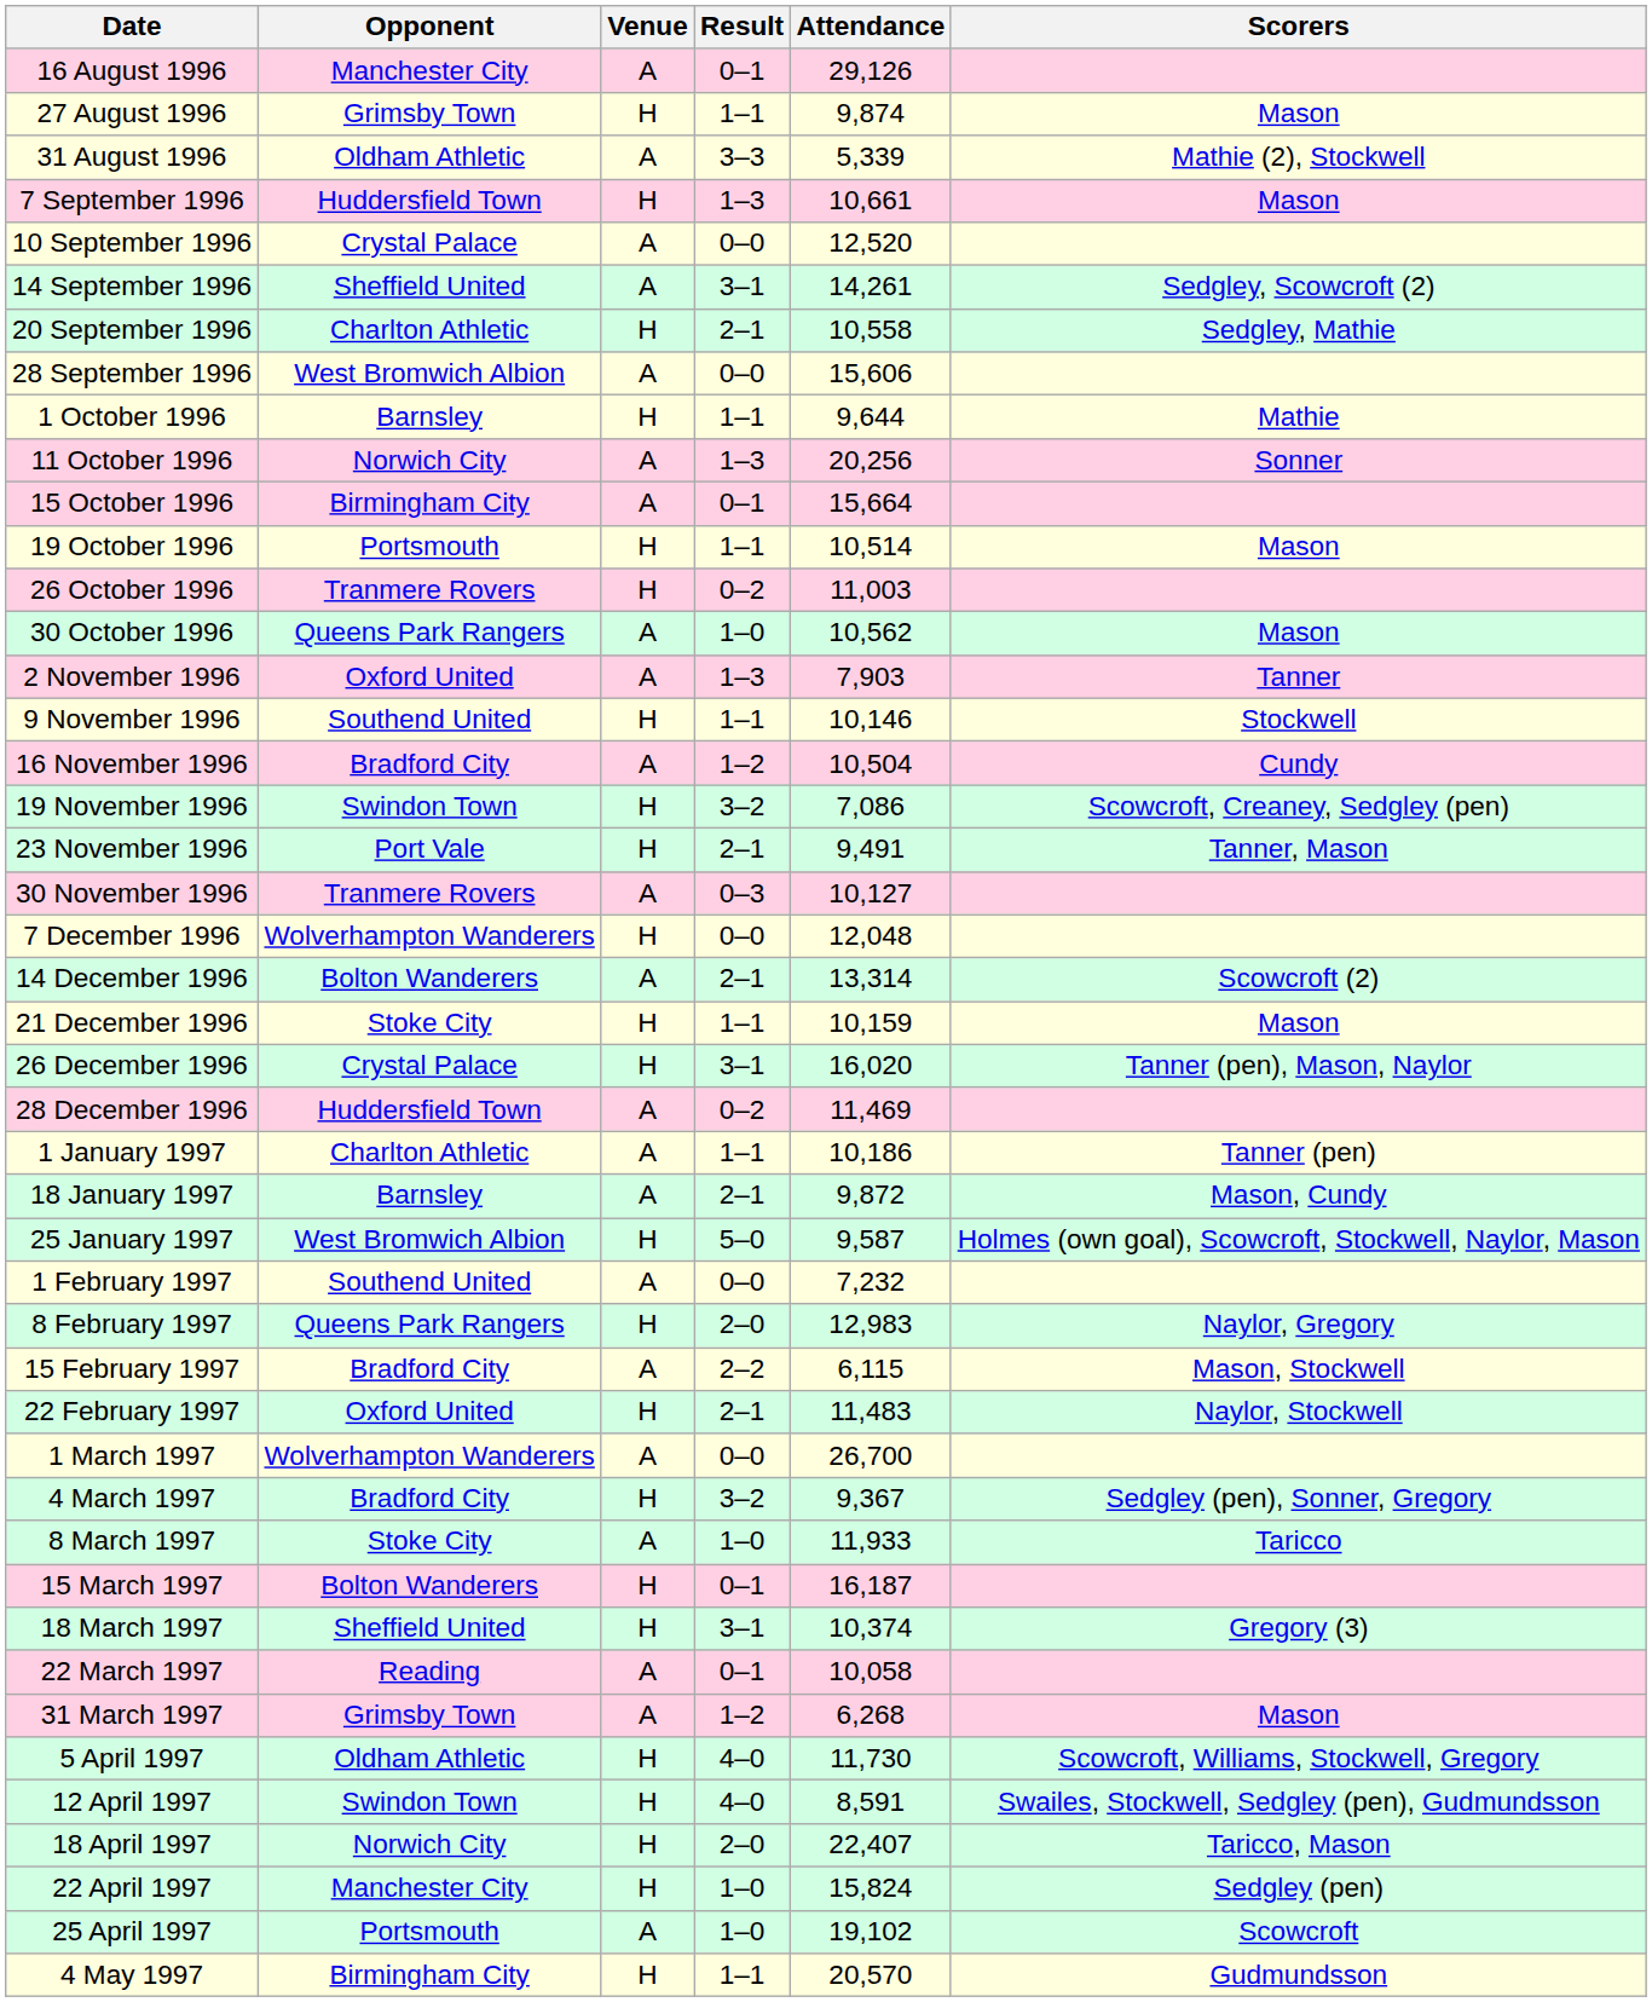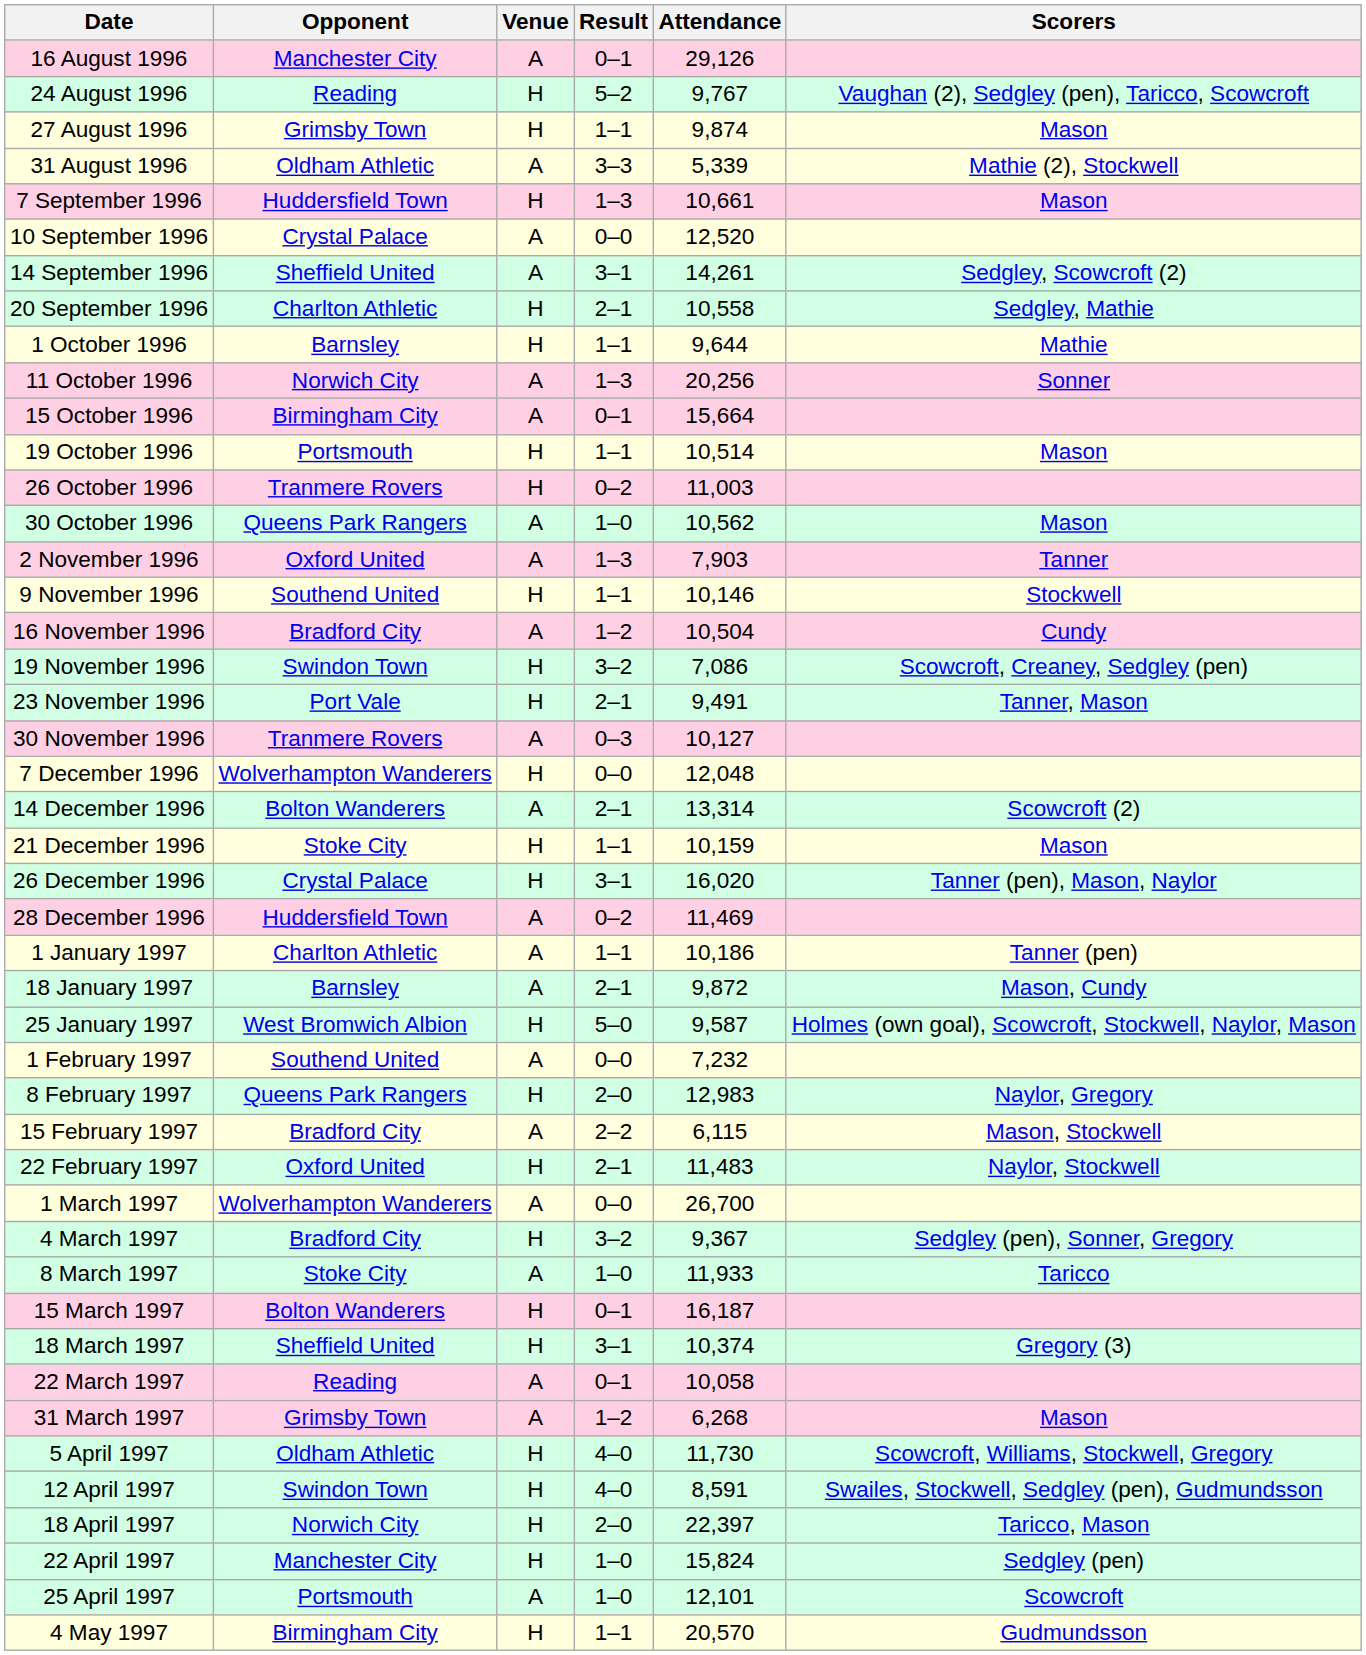+ row: 24 August 1996 | Reading | H | 5–2 | 9,767 | Vaughan (2), Sedgley (pen), Taricco, Scowcroft
- row: 28 September 1996 | West Bromwich Albion | A | 0–0 | 15,606
18 April 1997 | Attendance: 22,407 -> 22,397
25 April 1997 | Attendance: 19,102 -> 12,101
